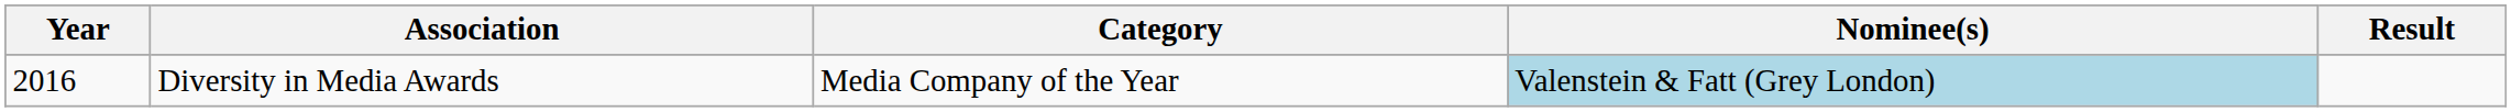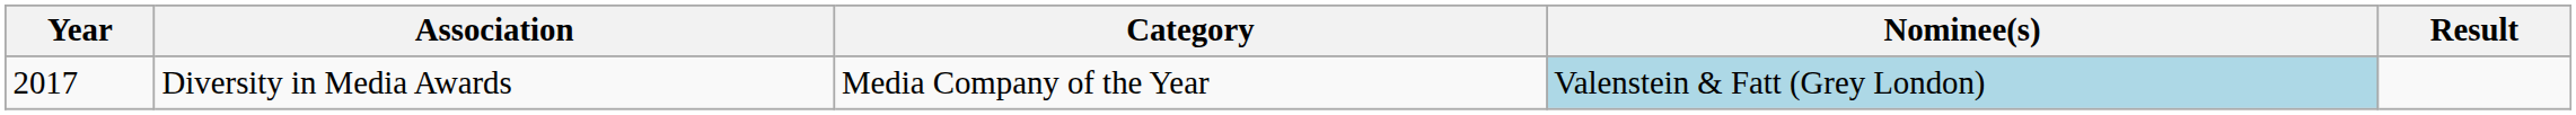Diversity in Media Awards | Year: 2016 -> 2017
